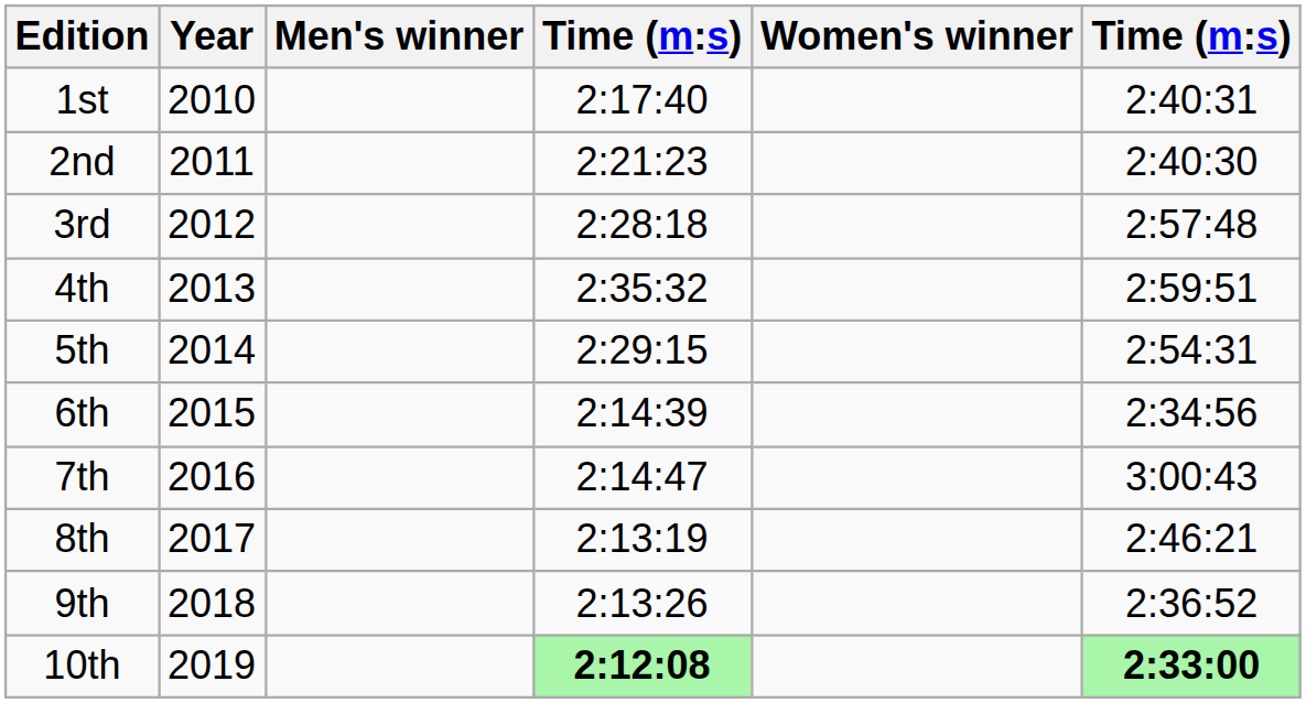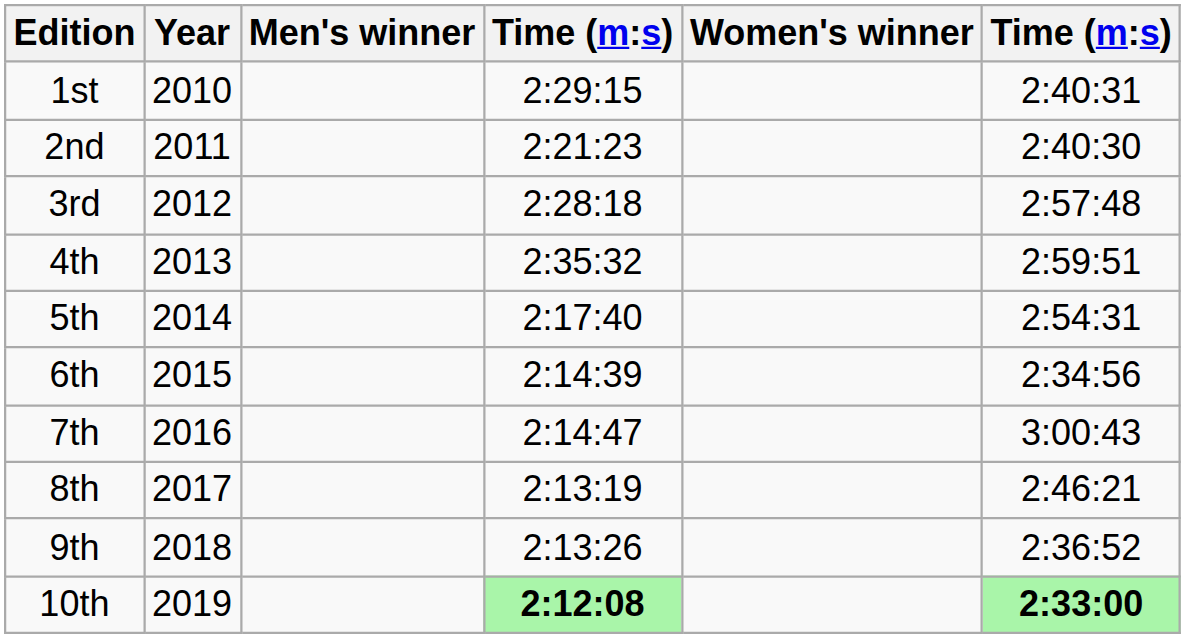1st | column 4: 2:17:40 -> 2:29:15
5th | column 4: 2:29:15 -> 2:17:40
